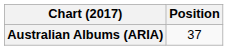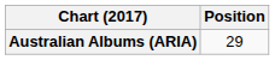Australian Albums (ARIA) | Position: 37 -> 29
